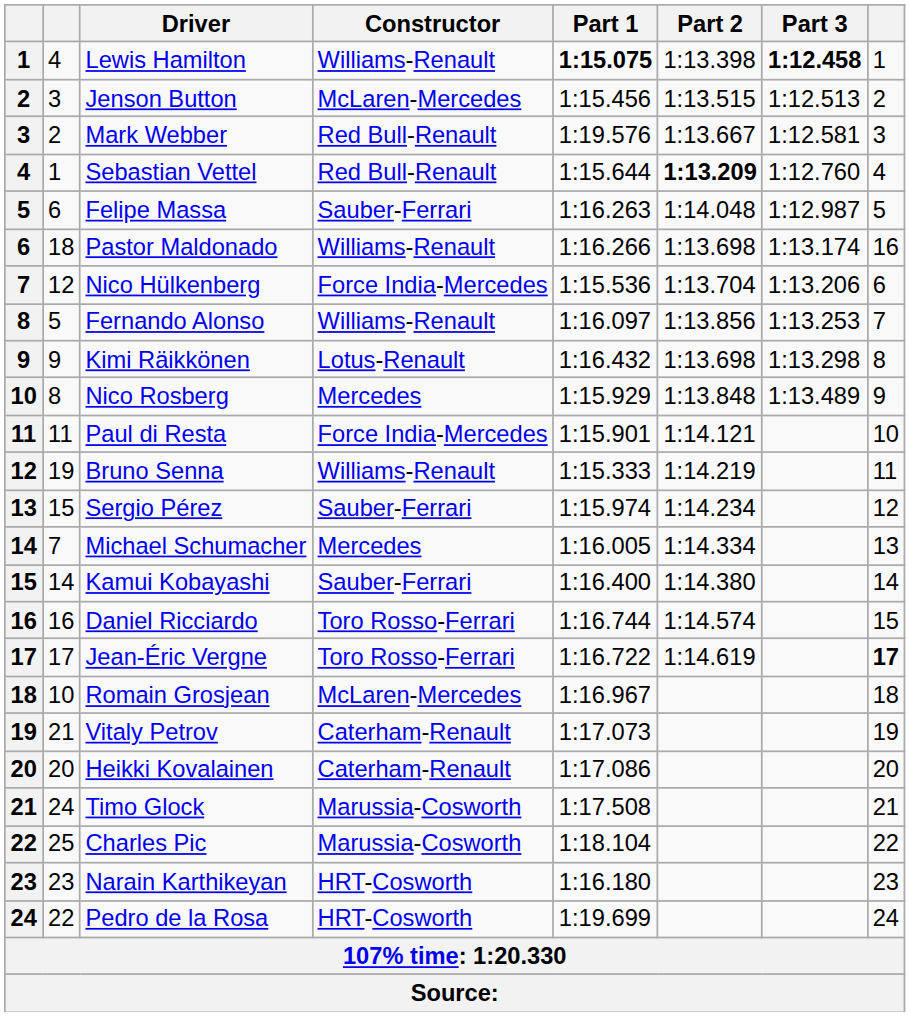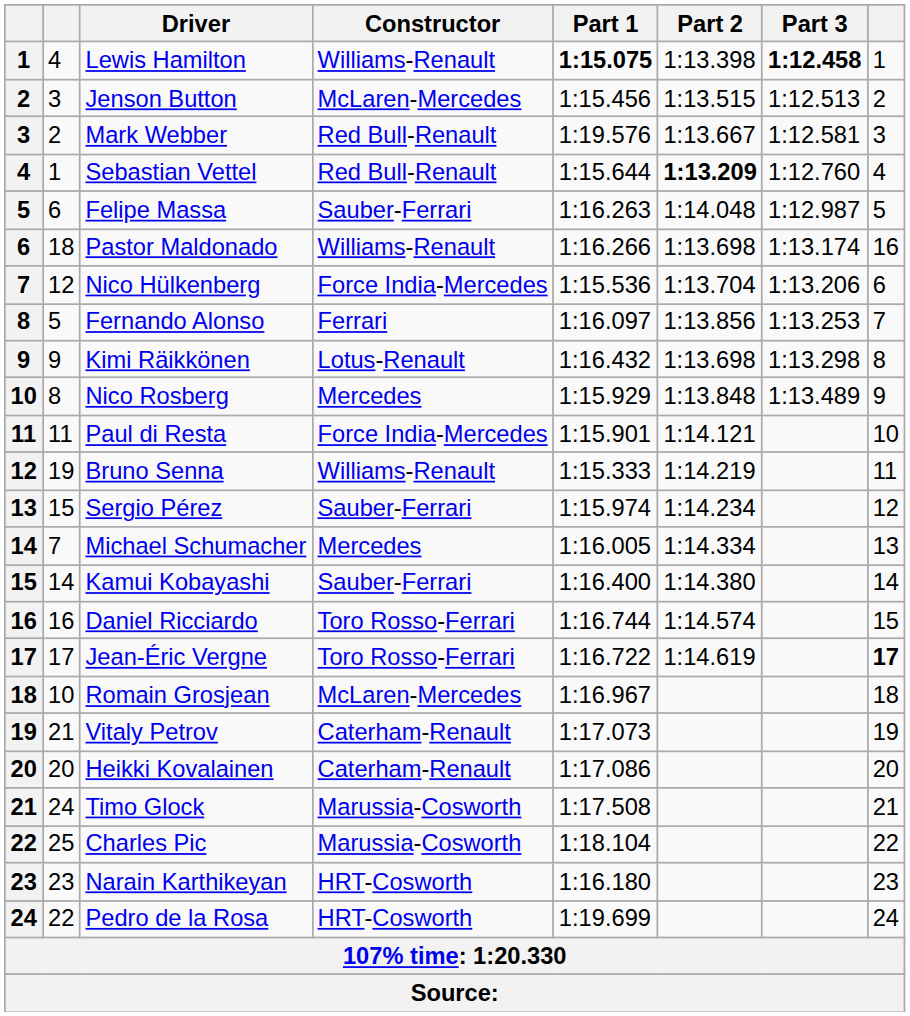Fernando Alonso | Constructor: Williams-Renault -> Ferrari
